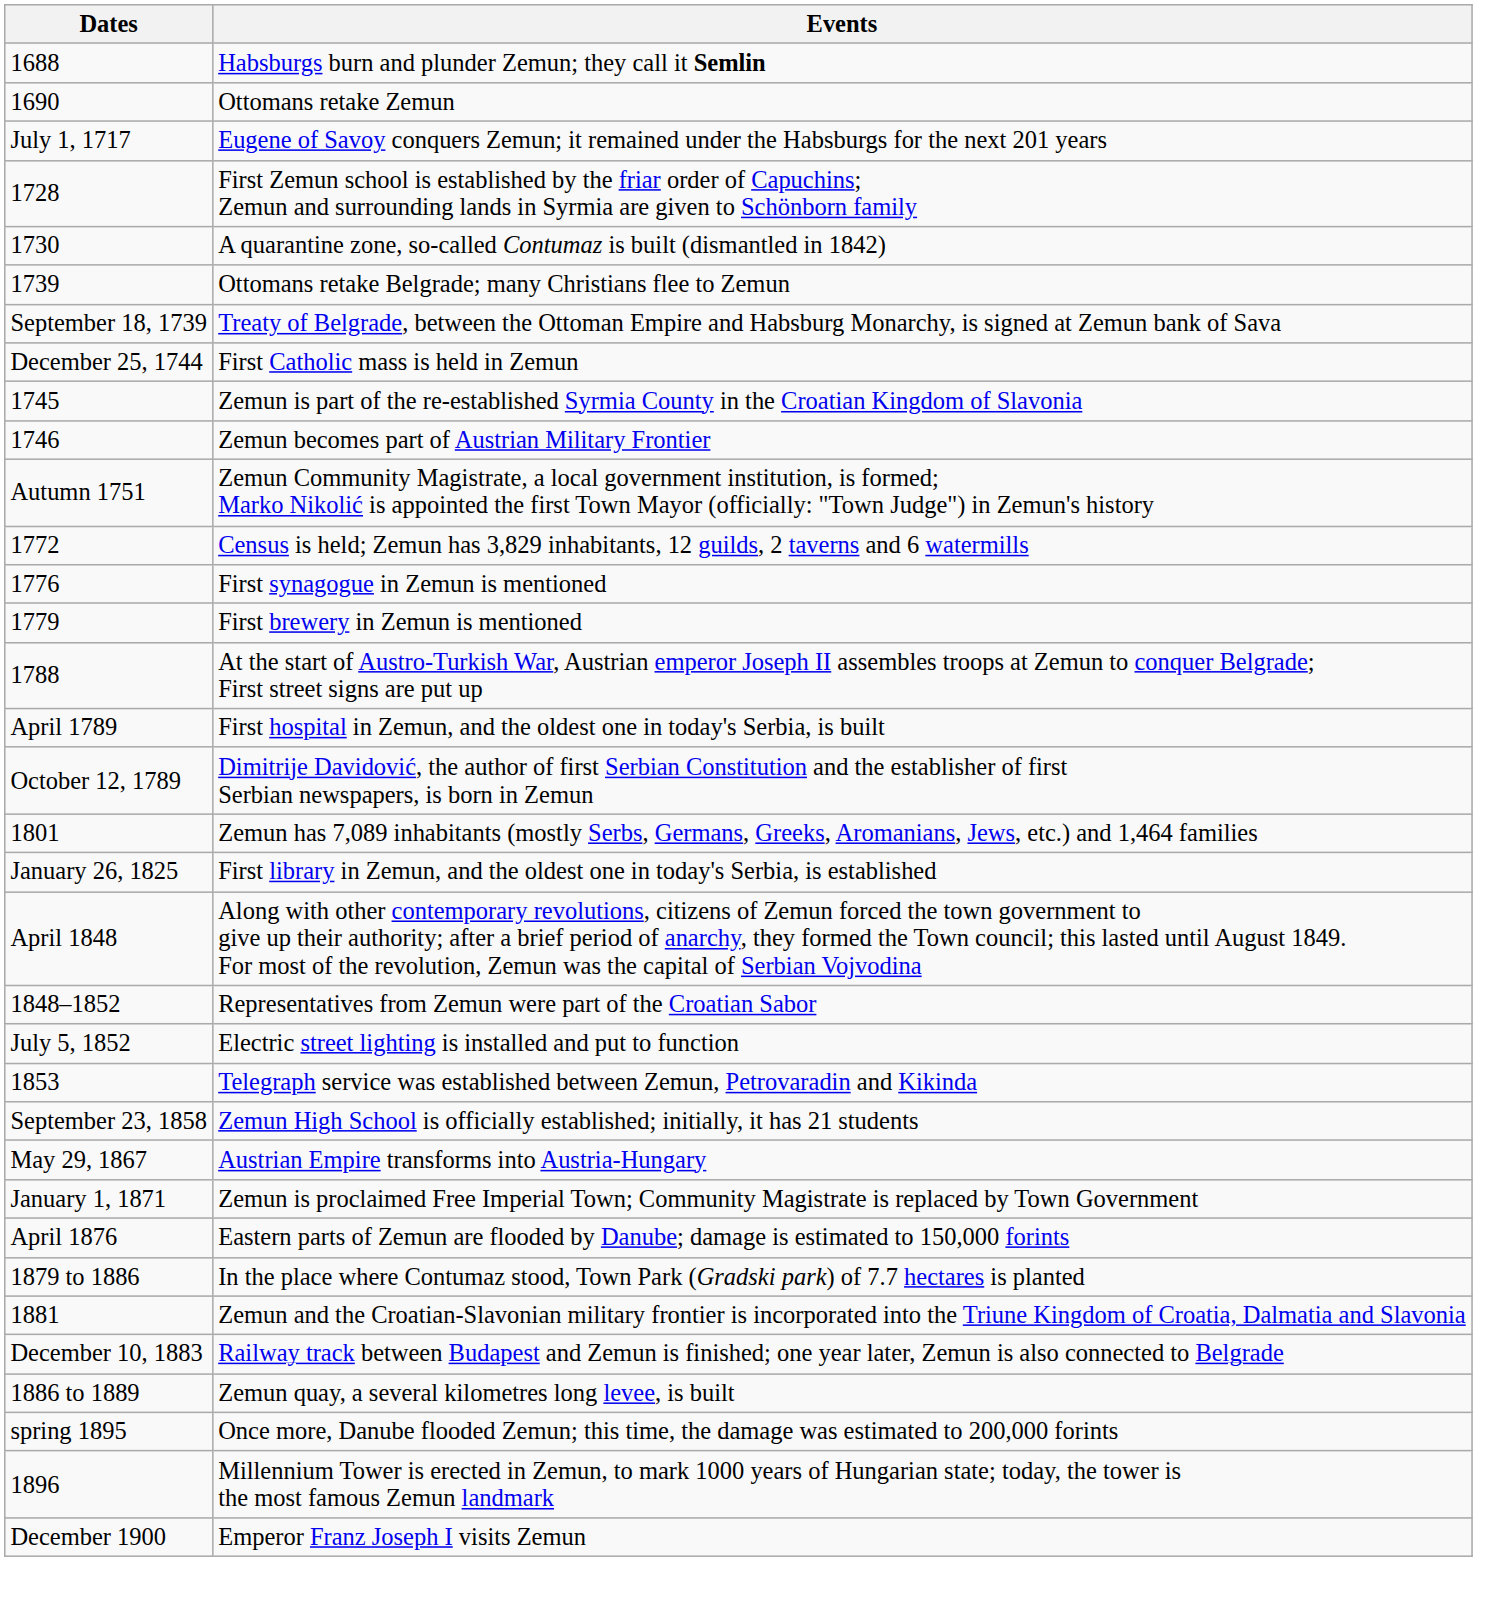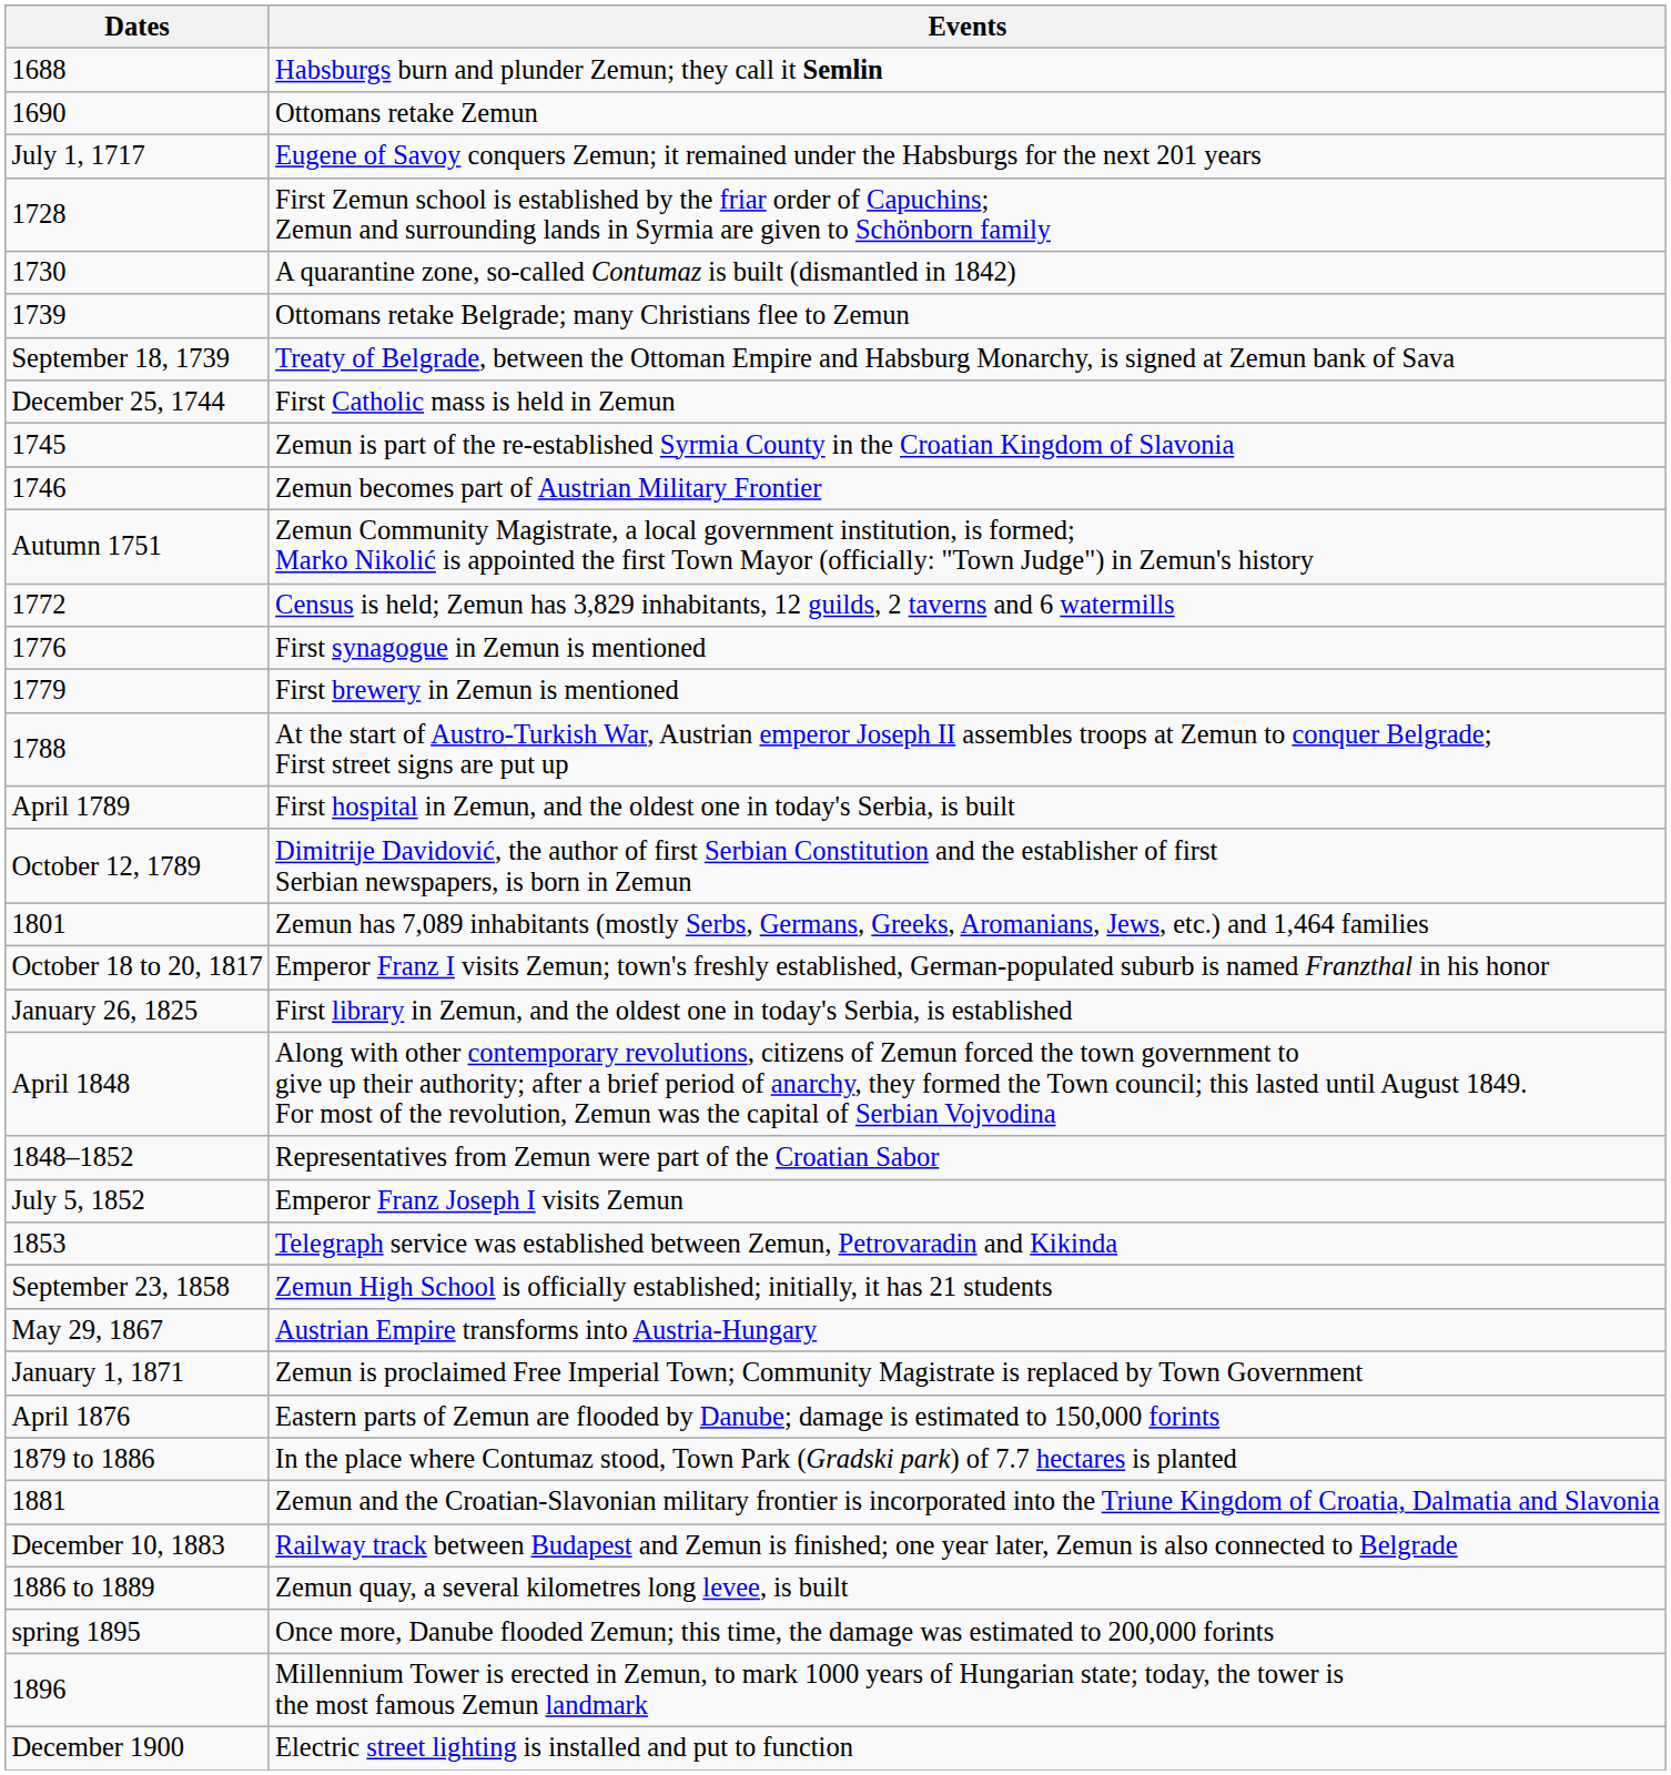+ row: October 18 to 20, 1817 | Emperor Franz I visits Zemun; town's freshly established, German-populated suburb is named Franzthal in his honor
July 5, 1852 | Events: Electric street lighting is installed and put to function -> Emperor Franz Joseph I visits Zemun
December 1900 | Events: Emperor Franz Joseph I visits Zemun -> Electric street lighting is installed and put to function
